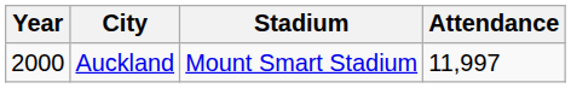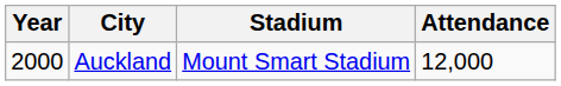Auckland | Attendance: 11,997 -> 12,000
